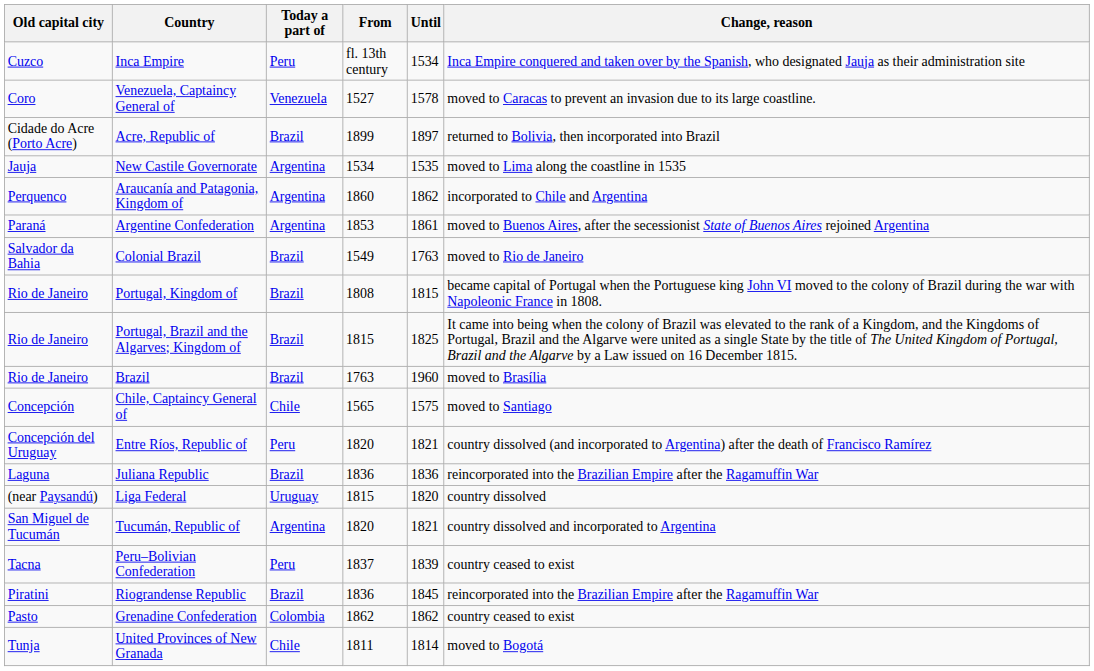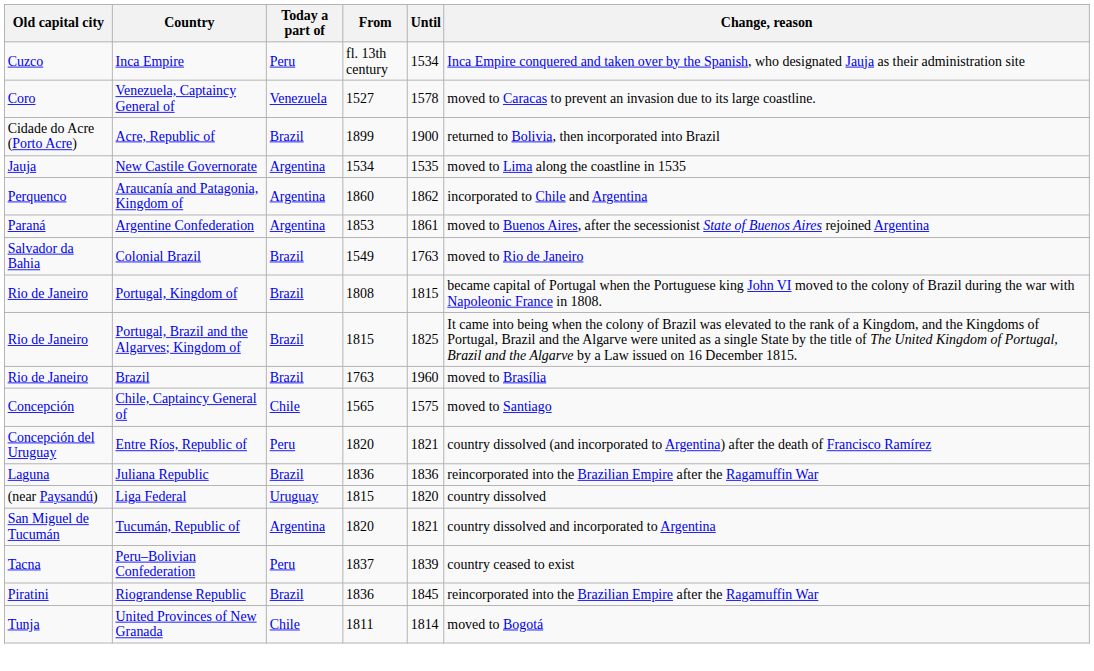Acre, Republic of | Until: 1897 -> 1900
- row: Pasto | Grenadine Confederation | Colombia | 1862 | 1862 | country ceased to exist
